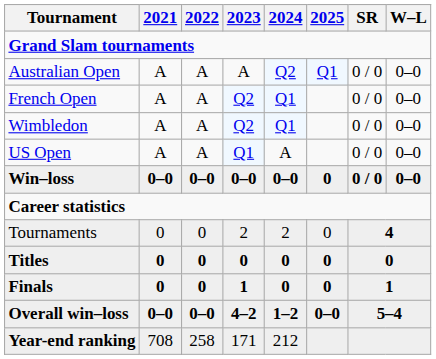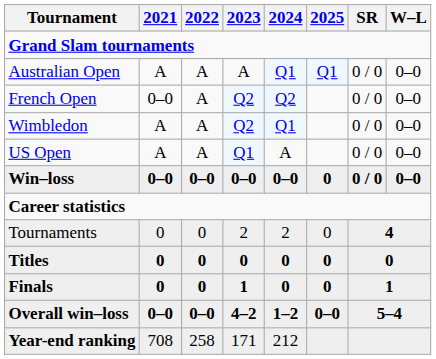Australian Open | 2024: Q2 -> Q1
French Open | 2021: A -> 0–0
French Open | 2024: Q1 -> Q2
